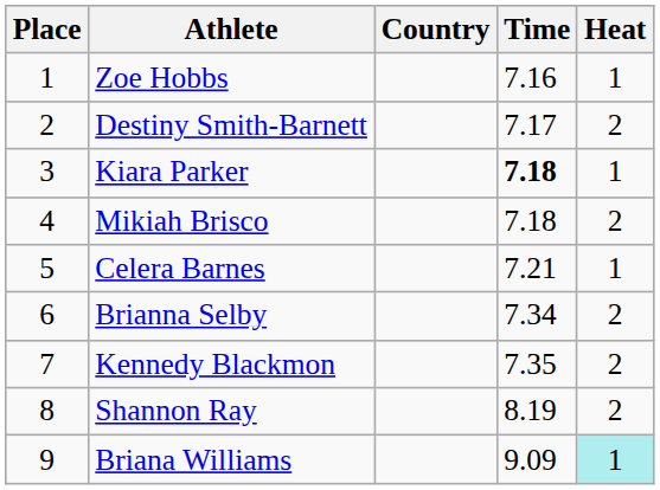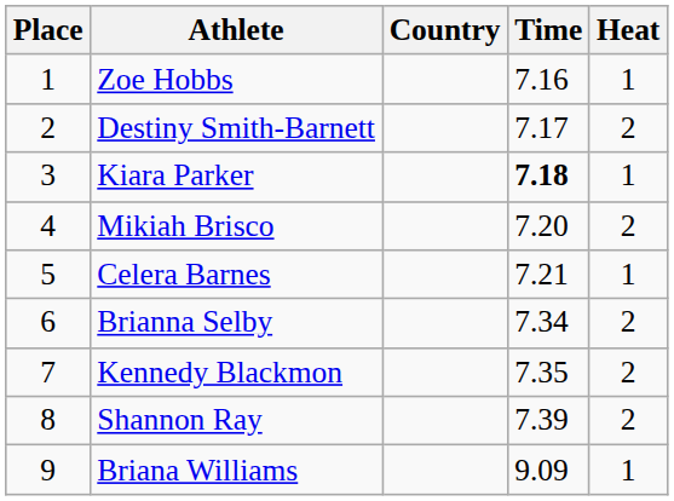Mikiah Brisco | Time: 7.18 -> 7.20
Shannon Ray | Time: 8.19 -> 7.39
Briana Williams | Heat: paleturquoise background -> no background
